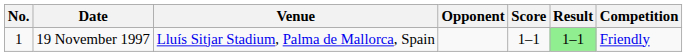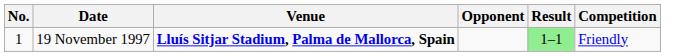- column: Score | 1–1
19 November 1997 | Venue: normal -> bold
